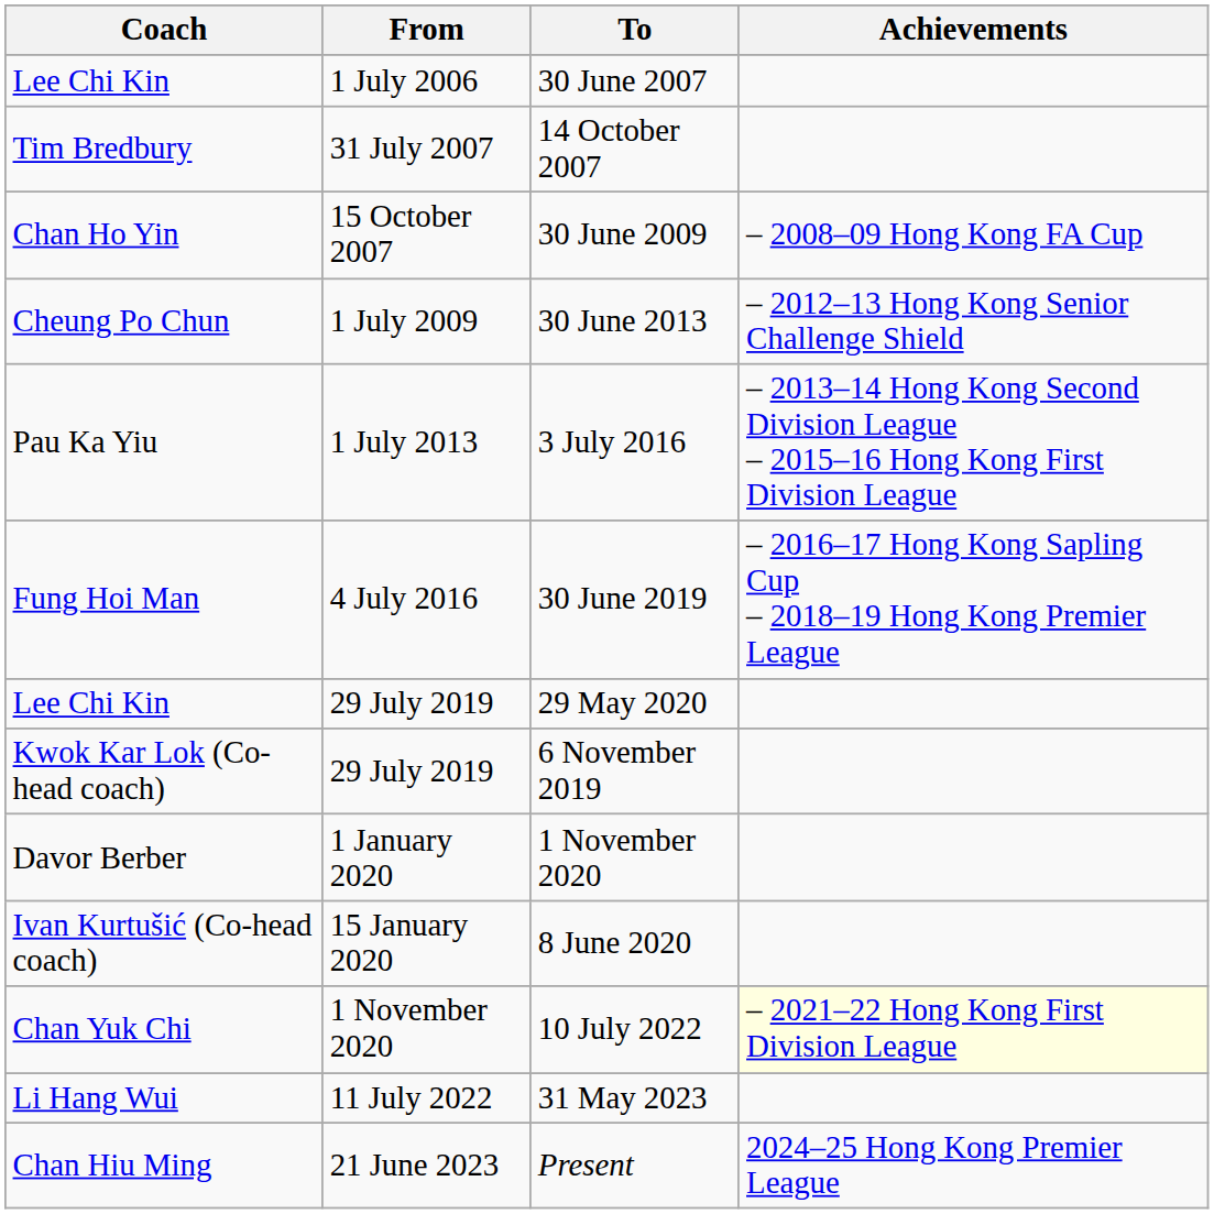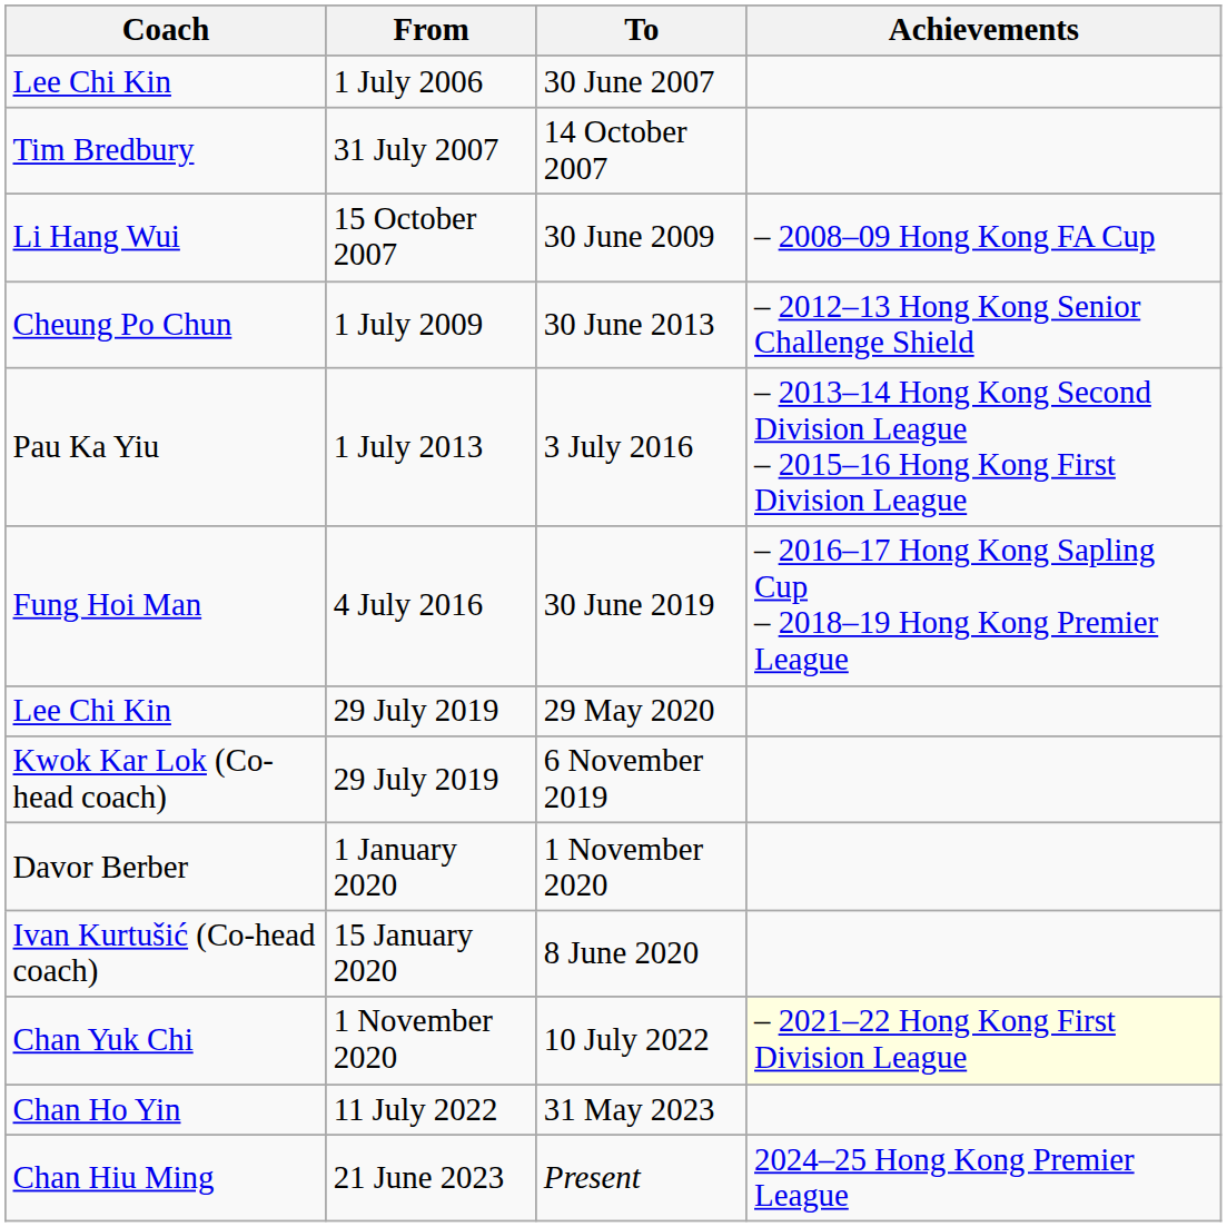30 June 2009 | Coach: Chan Ho Yin -> Li Hang Wui
31 May 2023 | Coach: Li Hang Wui -> Chan Ho Yin
